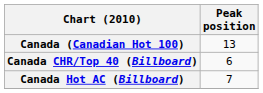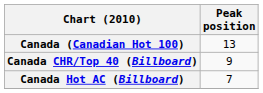Canada CHR/Top 40 (Billboard) | Peak position: 6 -> 9
